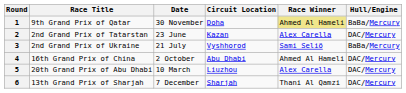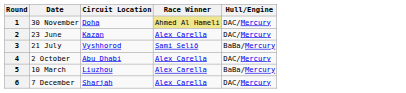- column: Race Title | 9th Grand Prix of Qatar | 2nd Grand Prix of Tatarstan | 2nd Grand Prix of Ukraine | 16th Grand Prix of China | 20th Grand Prix of Abu Dhabi | 13th Grand Prix of Sharjah
1 | Hull/Engine: BaBa/Mercury -> DAC/Mercury
4 | Race Winner: Ahmed Al Hameli -> Alex Carella
5 | Hull/Engine: DAC/Mercury -> BaBa/Mercury
6 | Race Winner: Thani Al Qamzi -> Alex Carella
